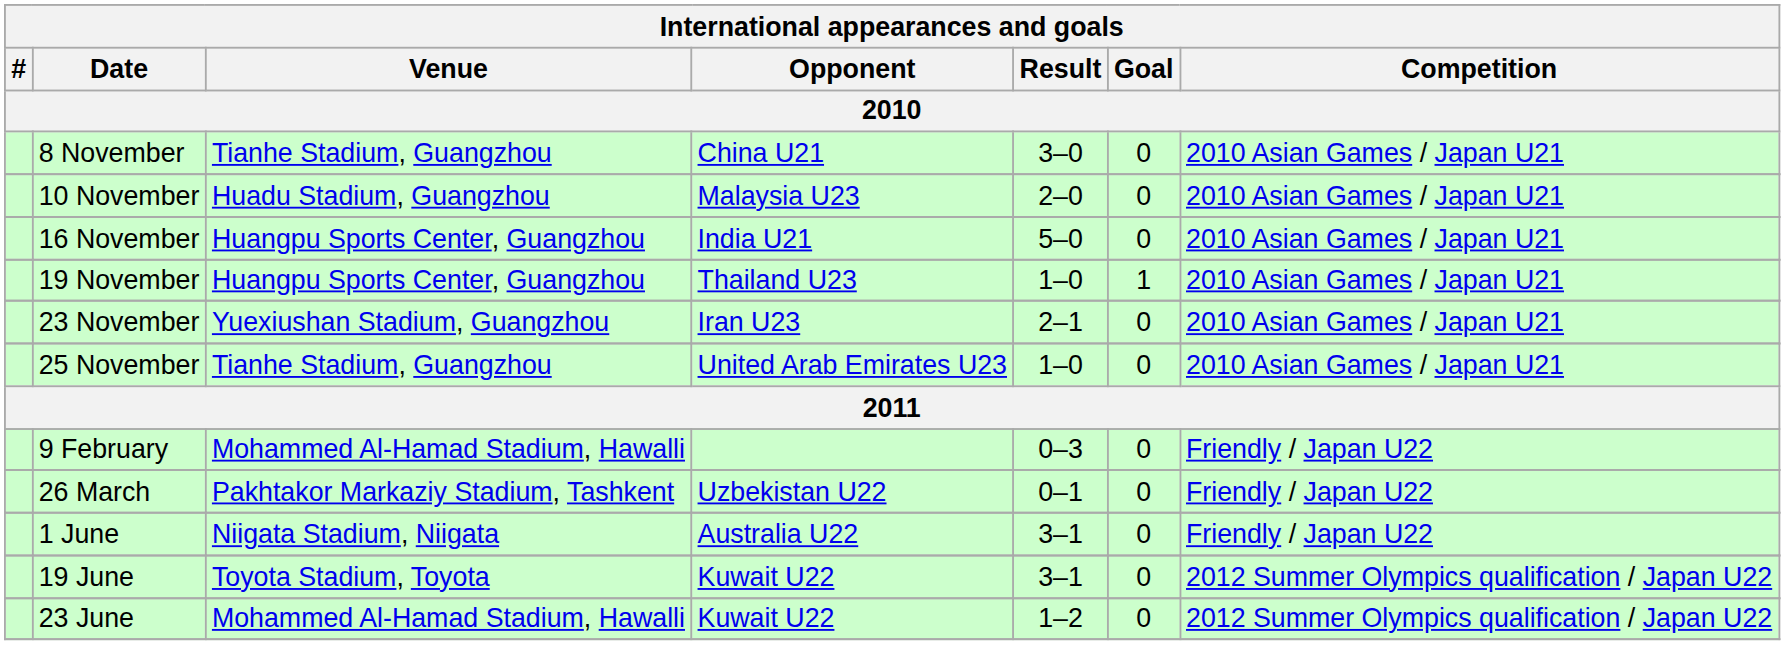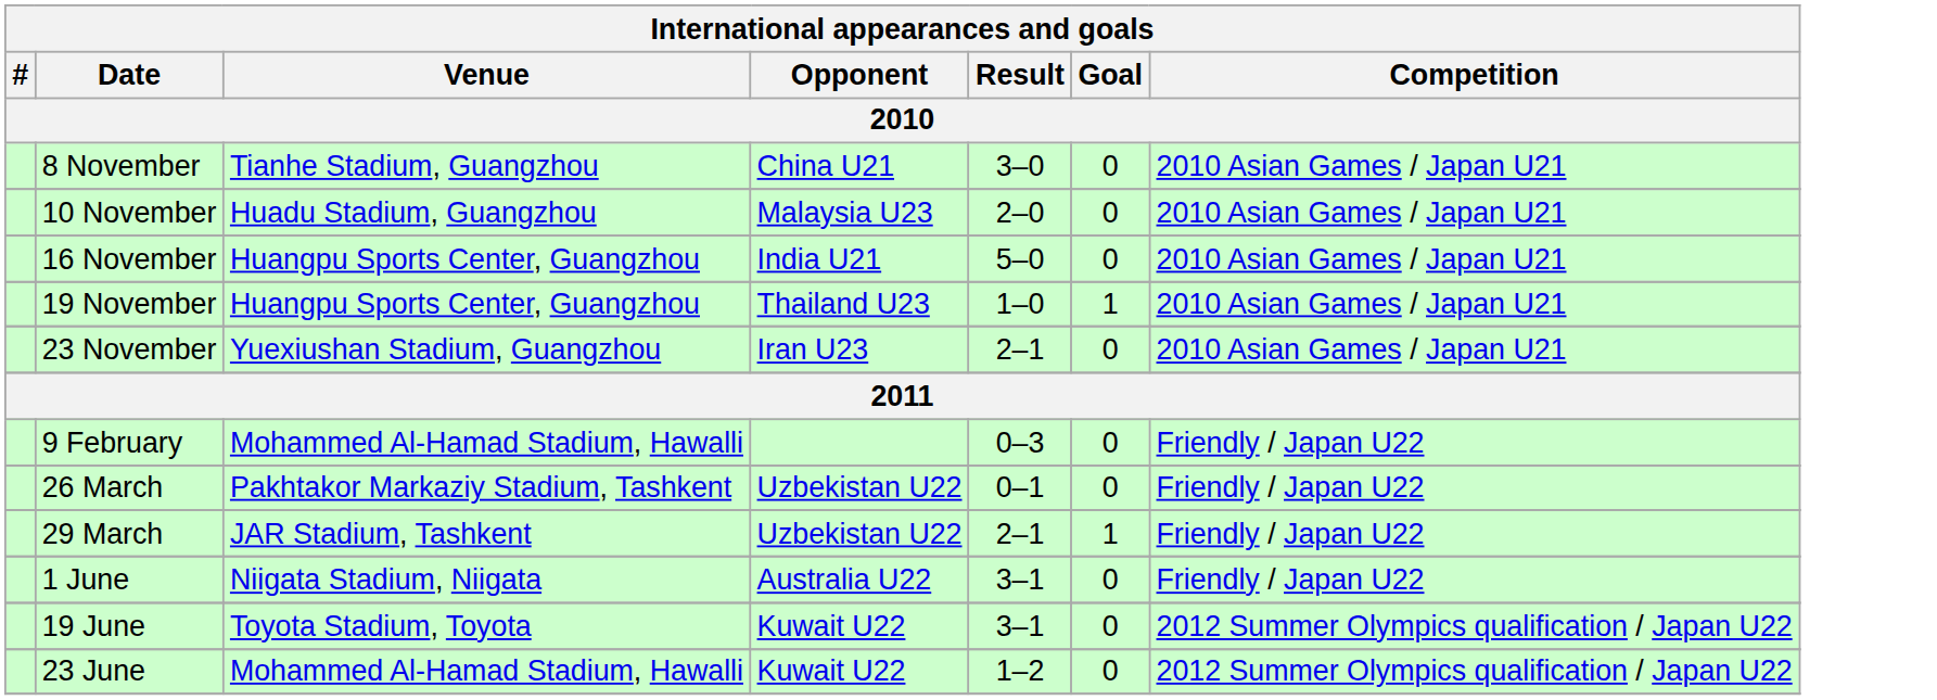- row: 25 November | Tianhe Stadium, Guangzhou | United Arab Emirates U23 | 1–0 | 0 | 2010 Asian Games / Japan U21
+ row: 29 March | JAR Stadium, Tashkent | Uzbekistan U22 | 2–1 | 1 | Friendly / Japan U22
